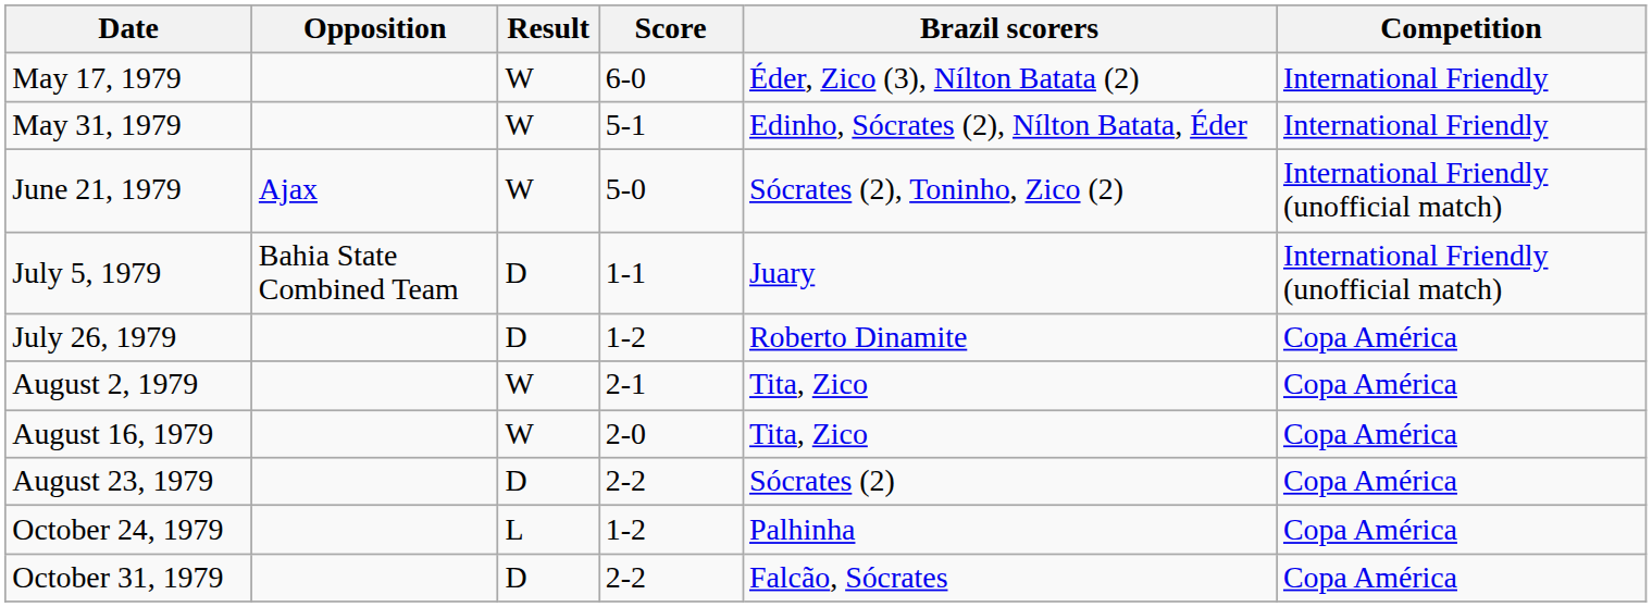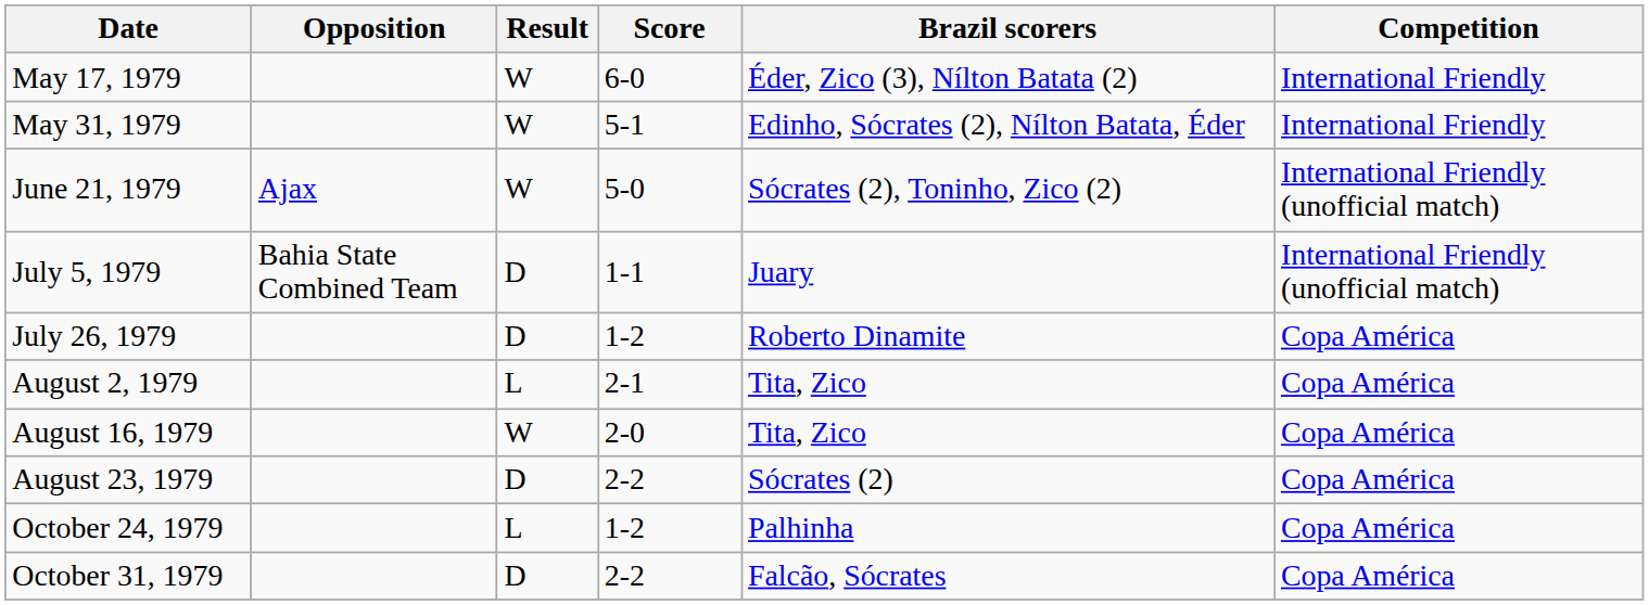August 2, 1979 | Result: W -> L
